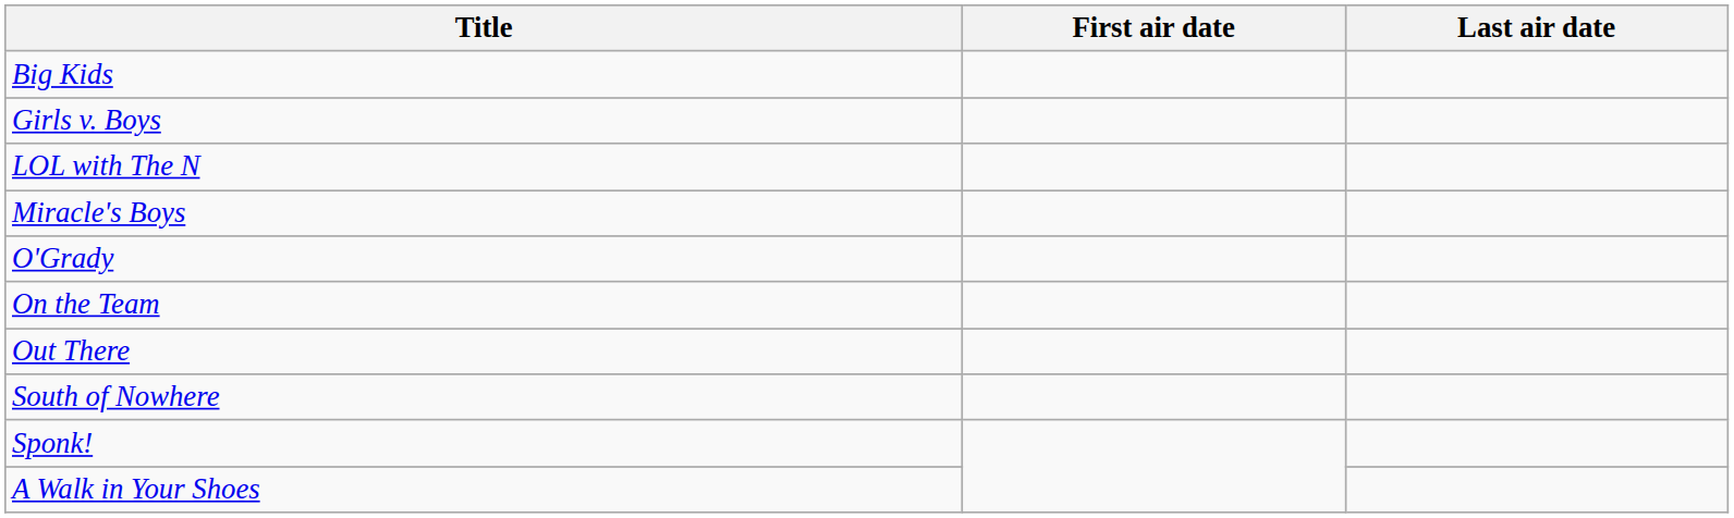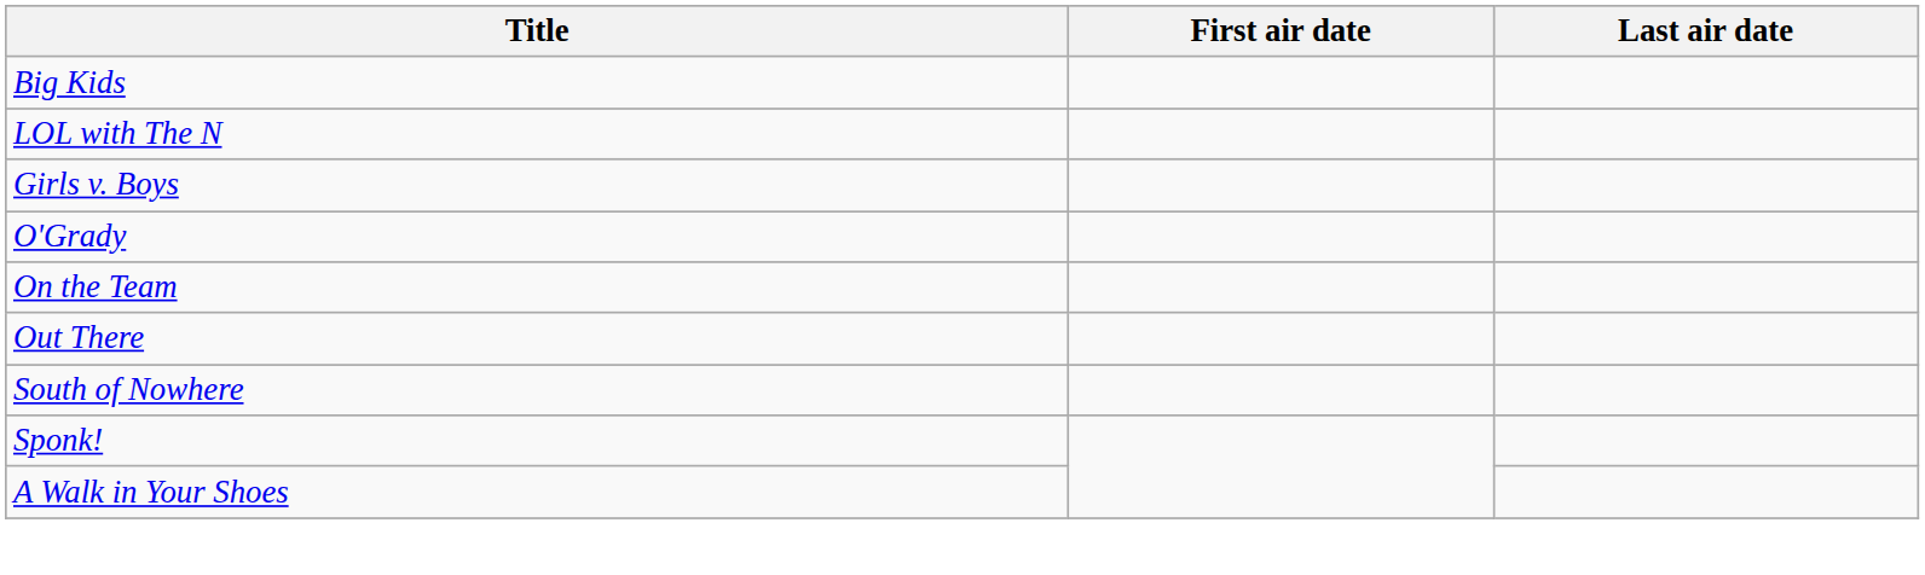rows swapped: Girls v. Boys <-> LOL with The N
- row: Miracle's Boys
